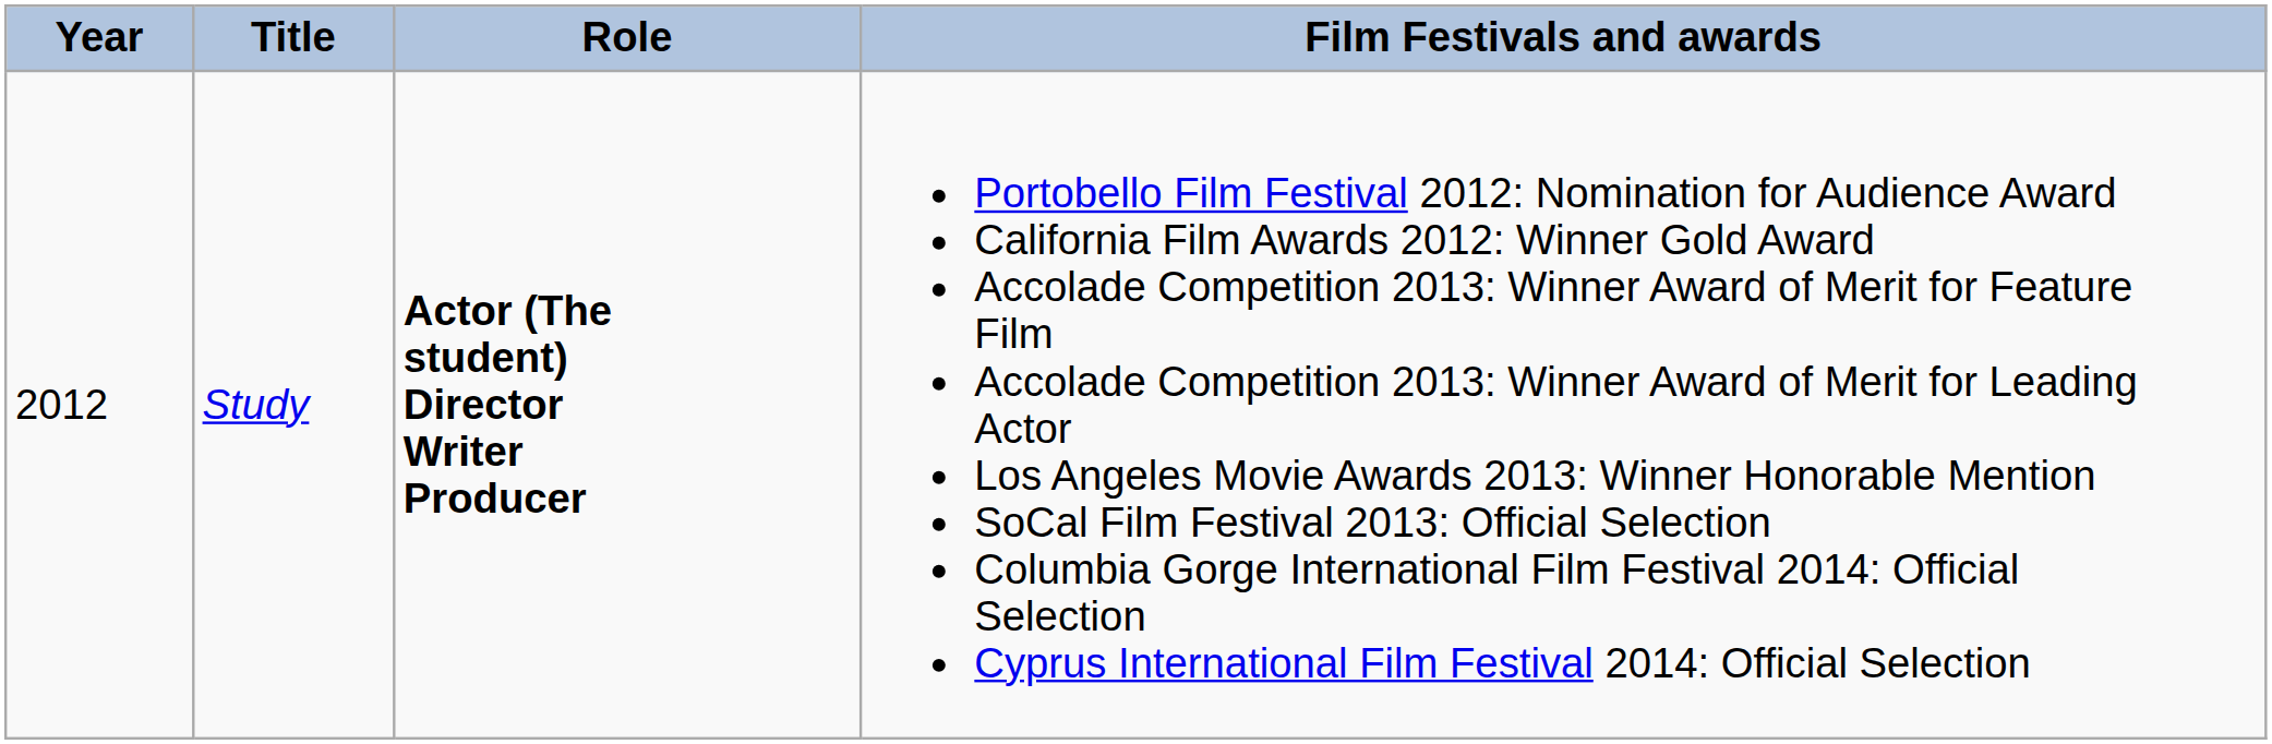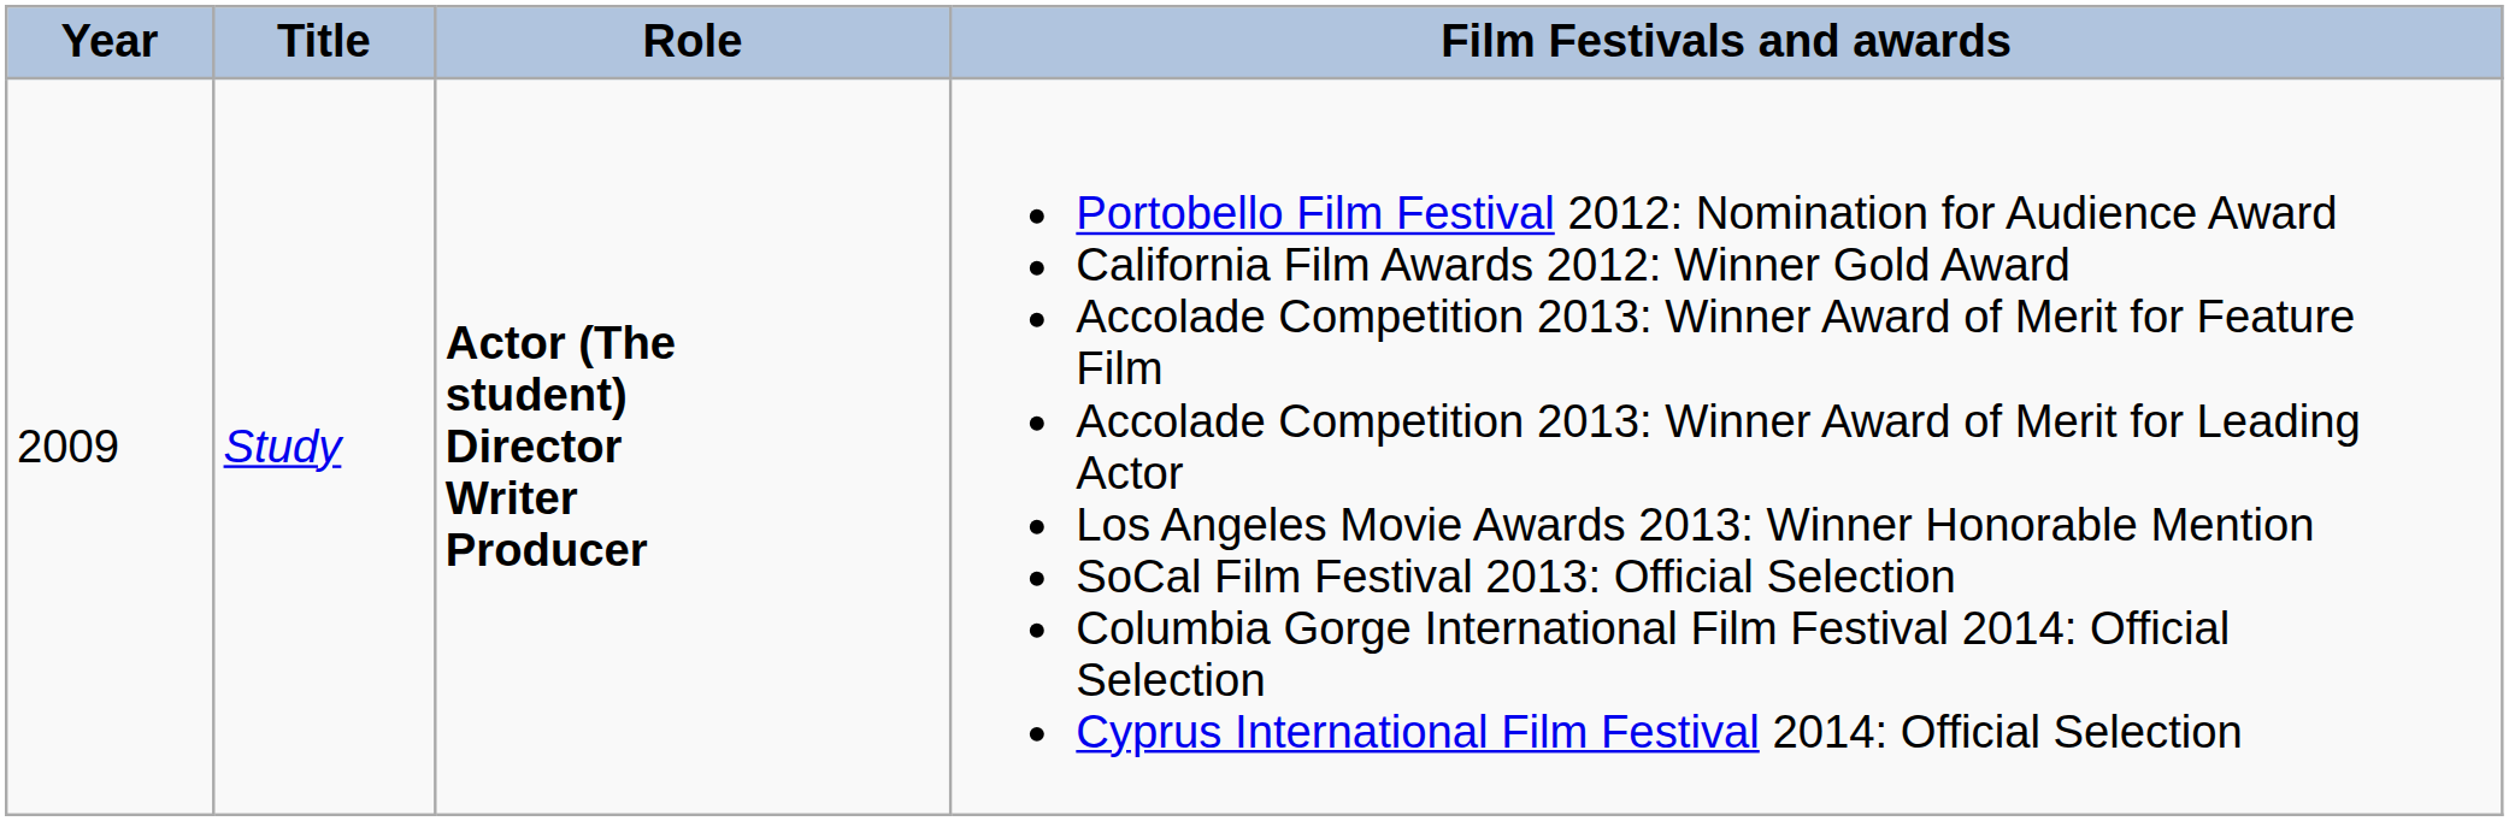Study | Year: 2012 -> 2009
